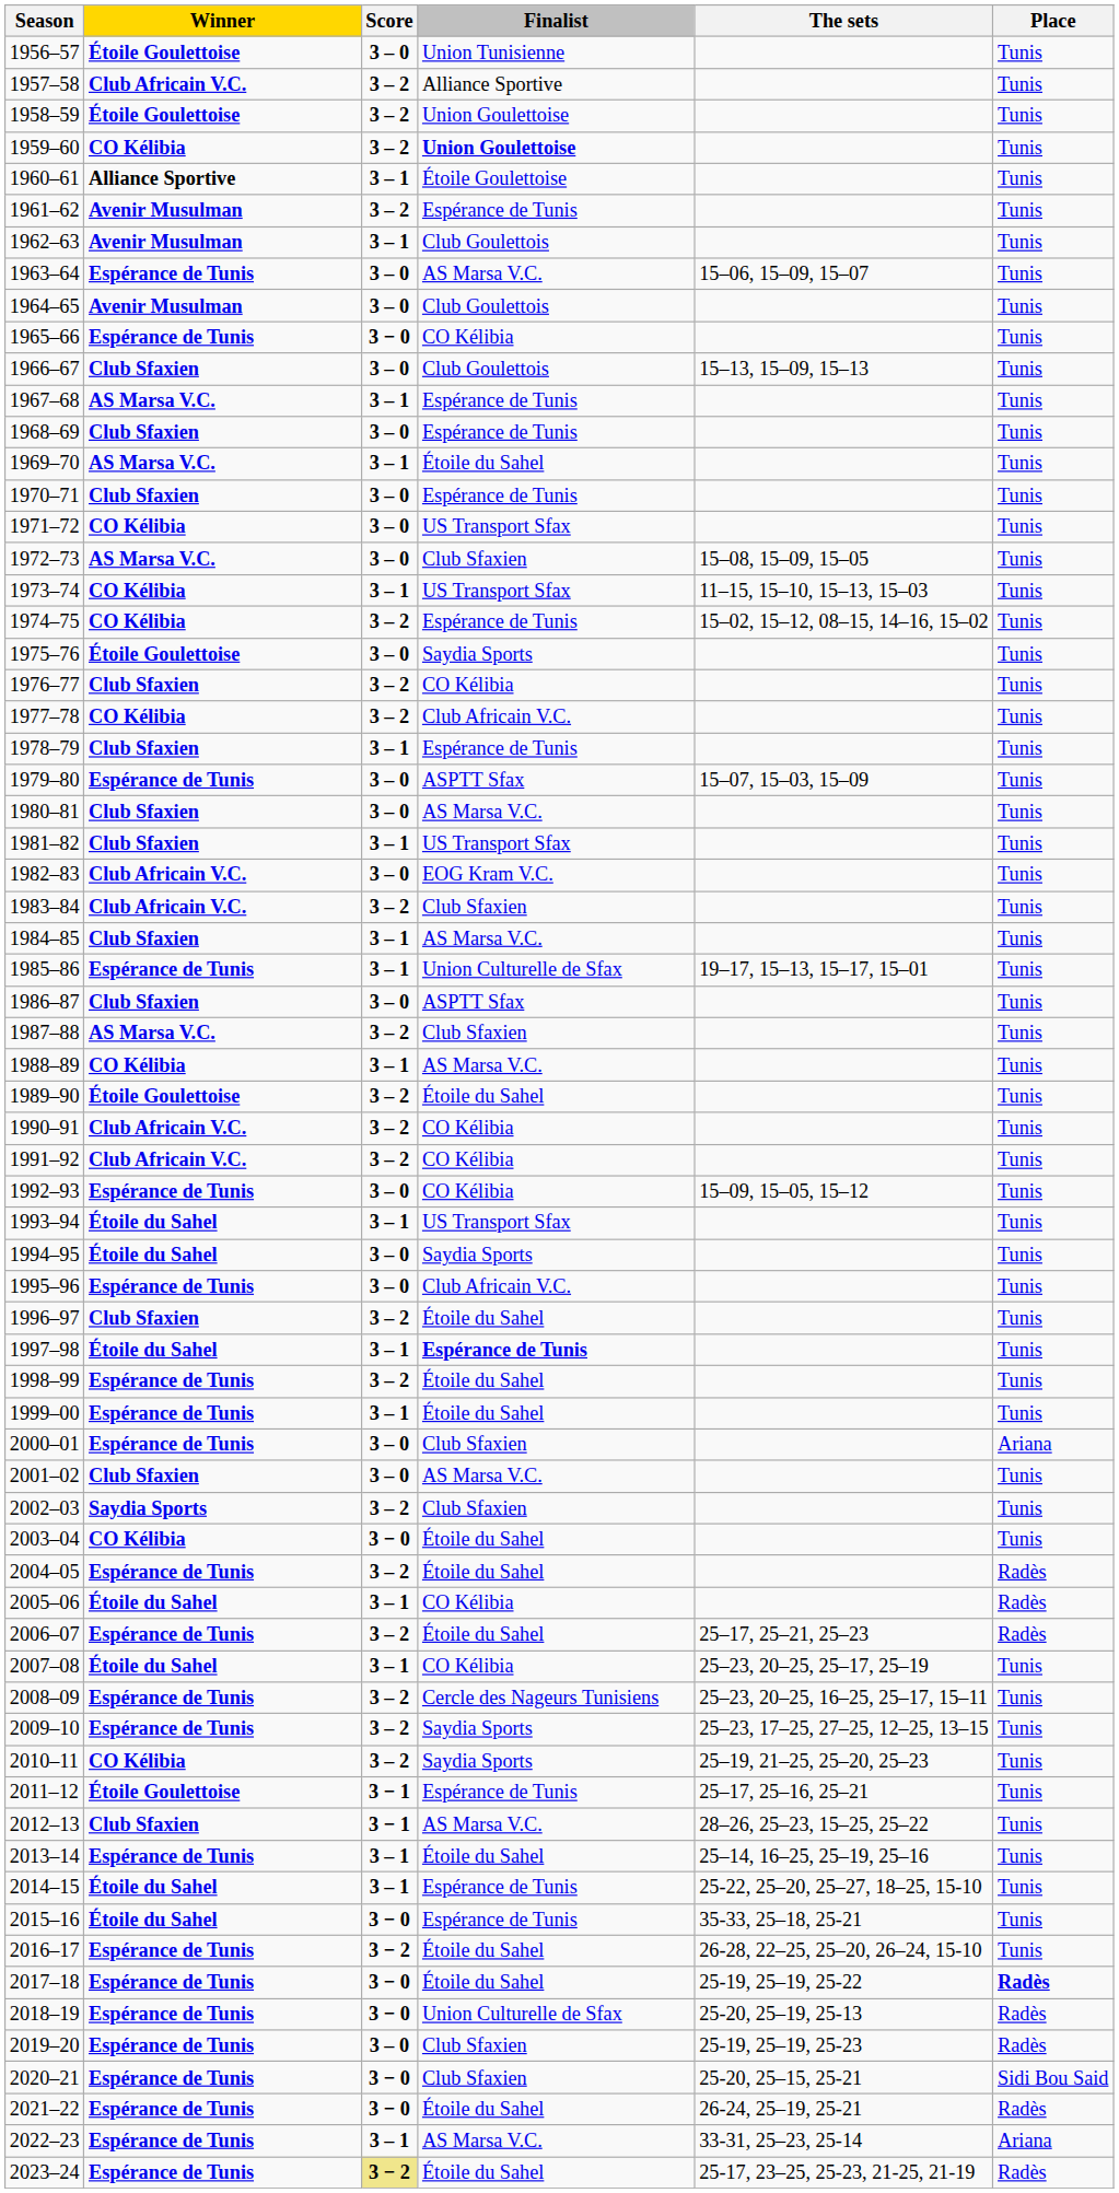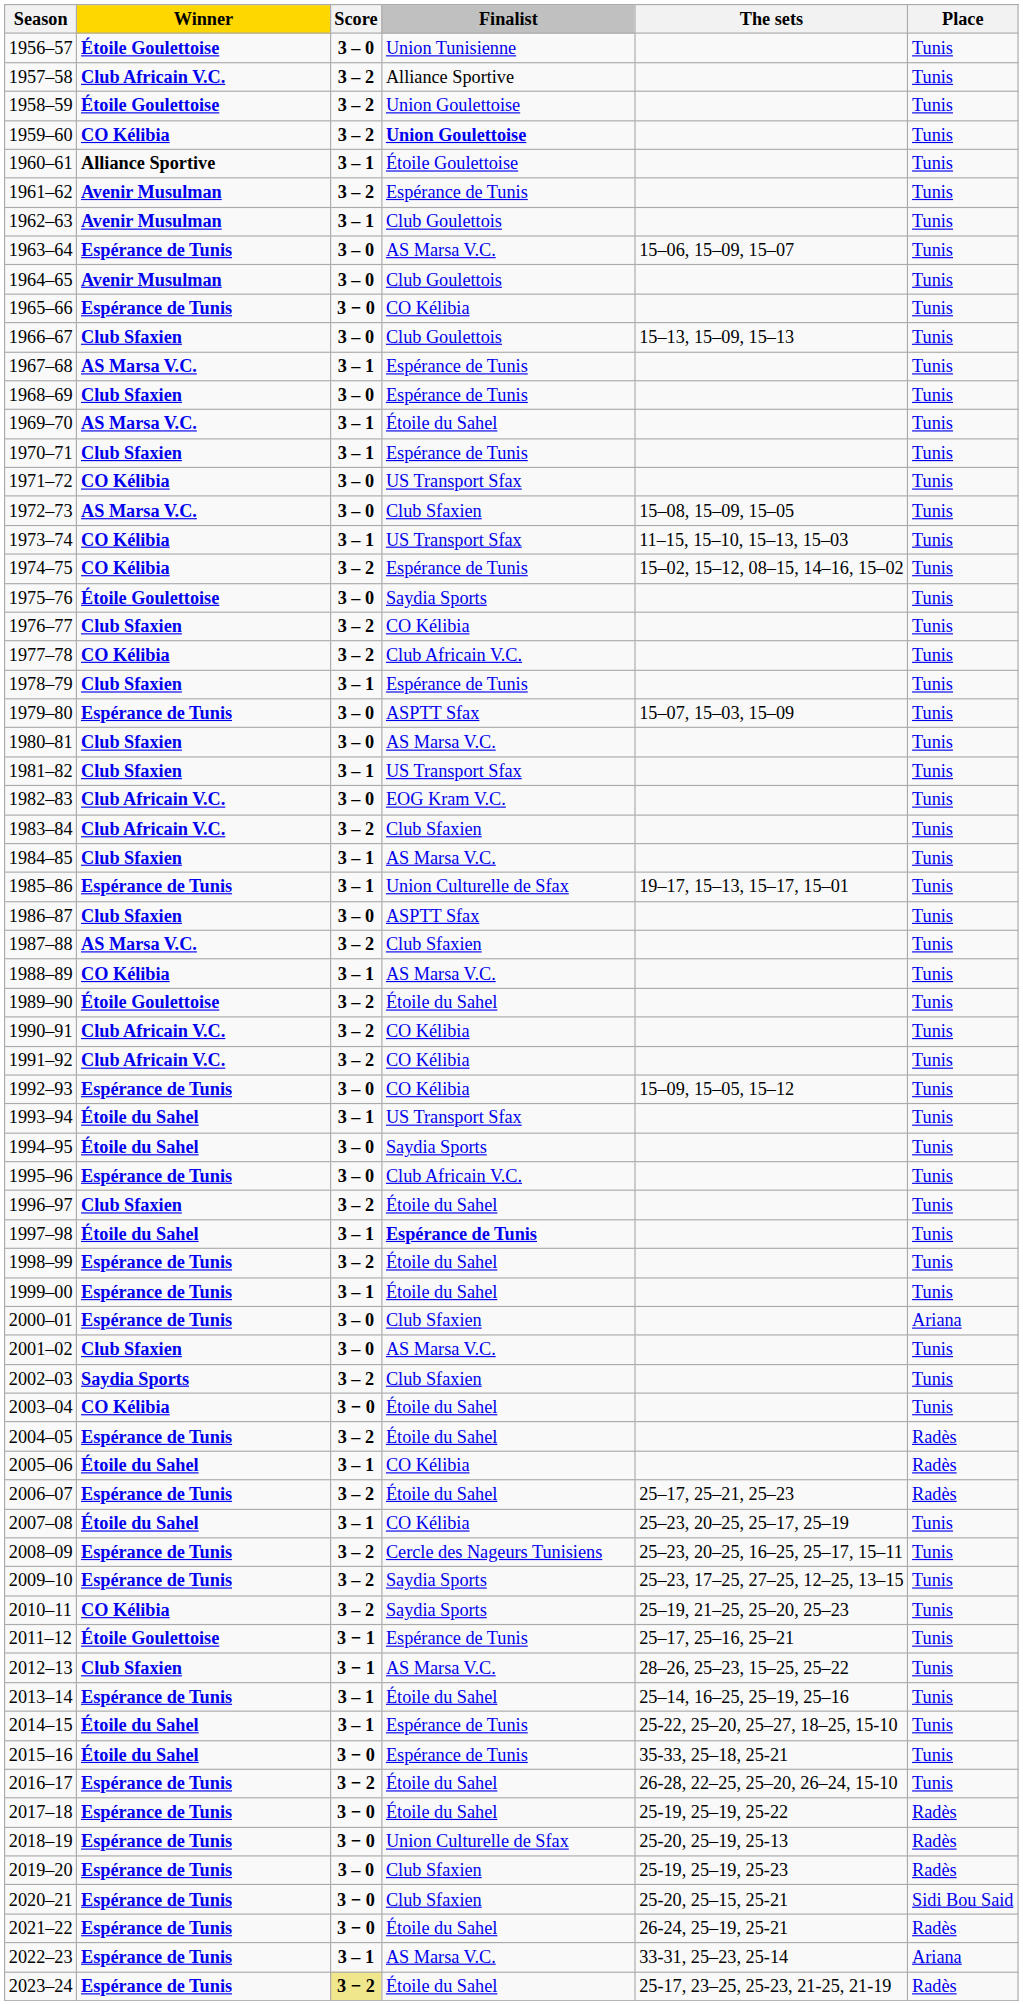1970–71 | Score: 3 – 0 -> 3 – 1
2017–18 | Place: bold -> normal
